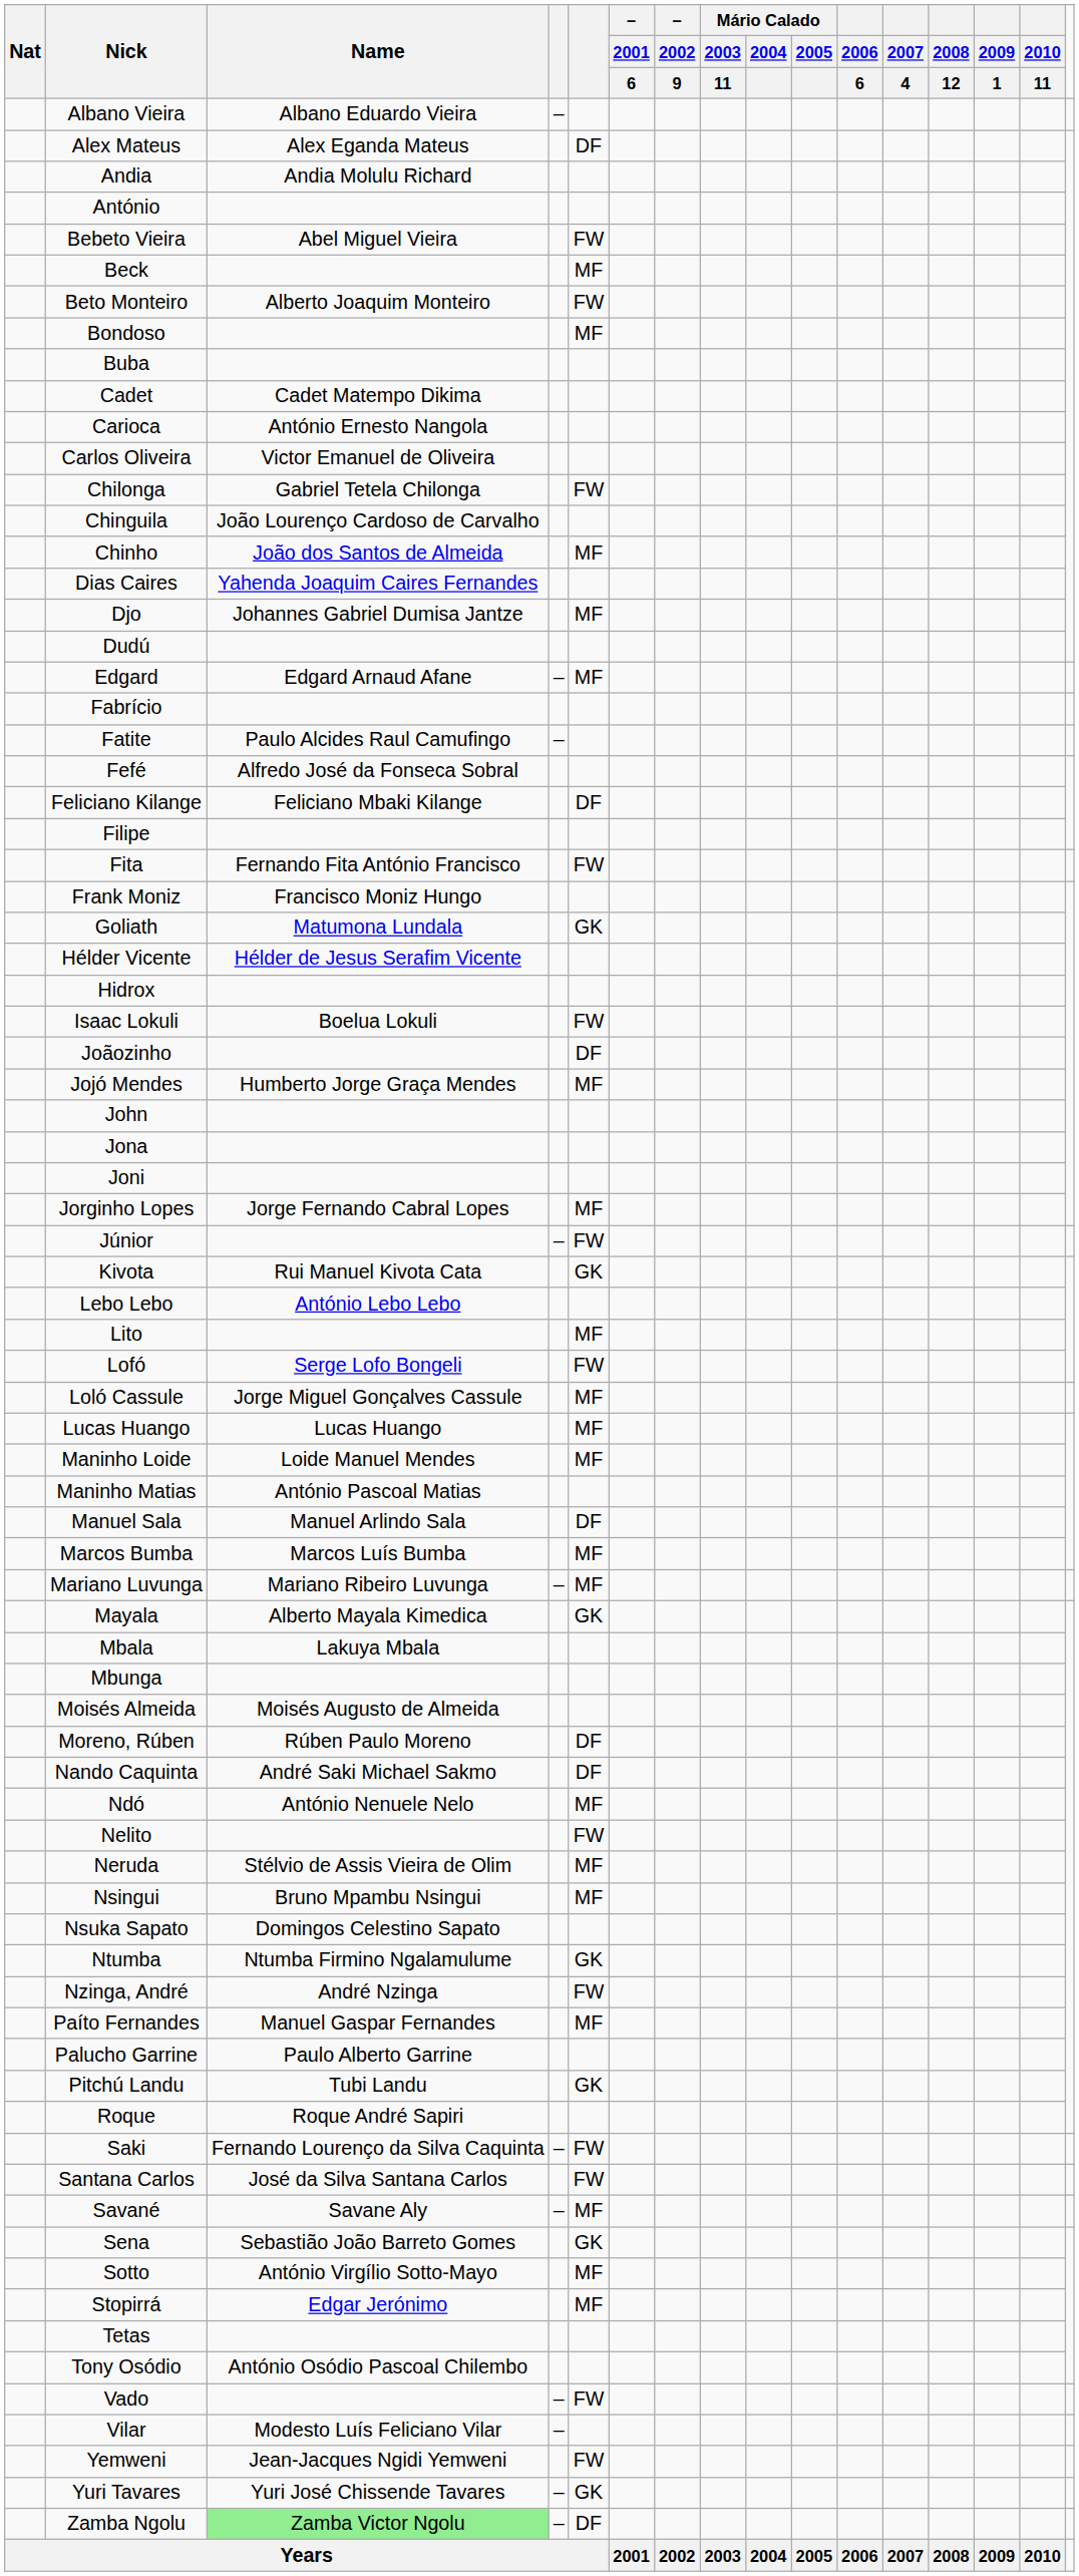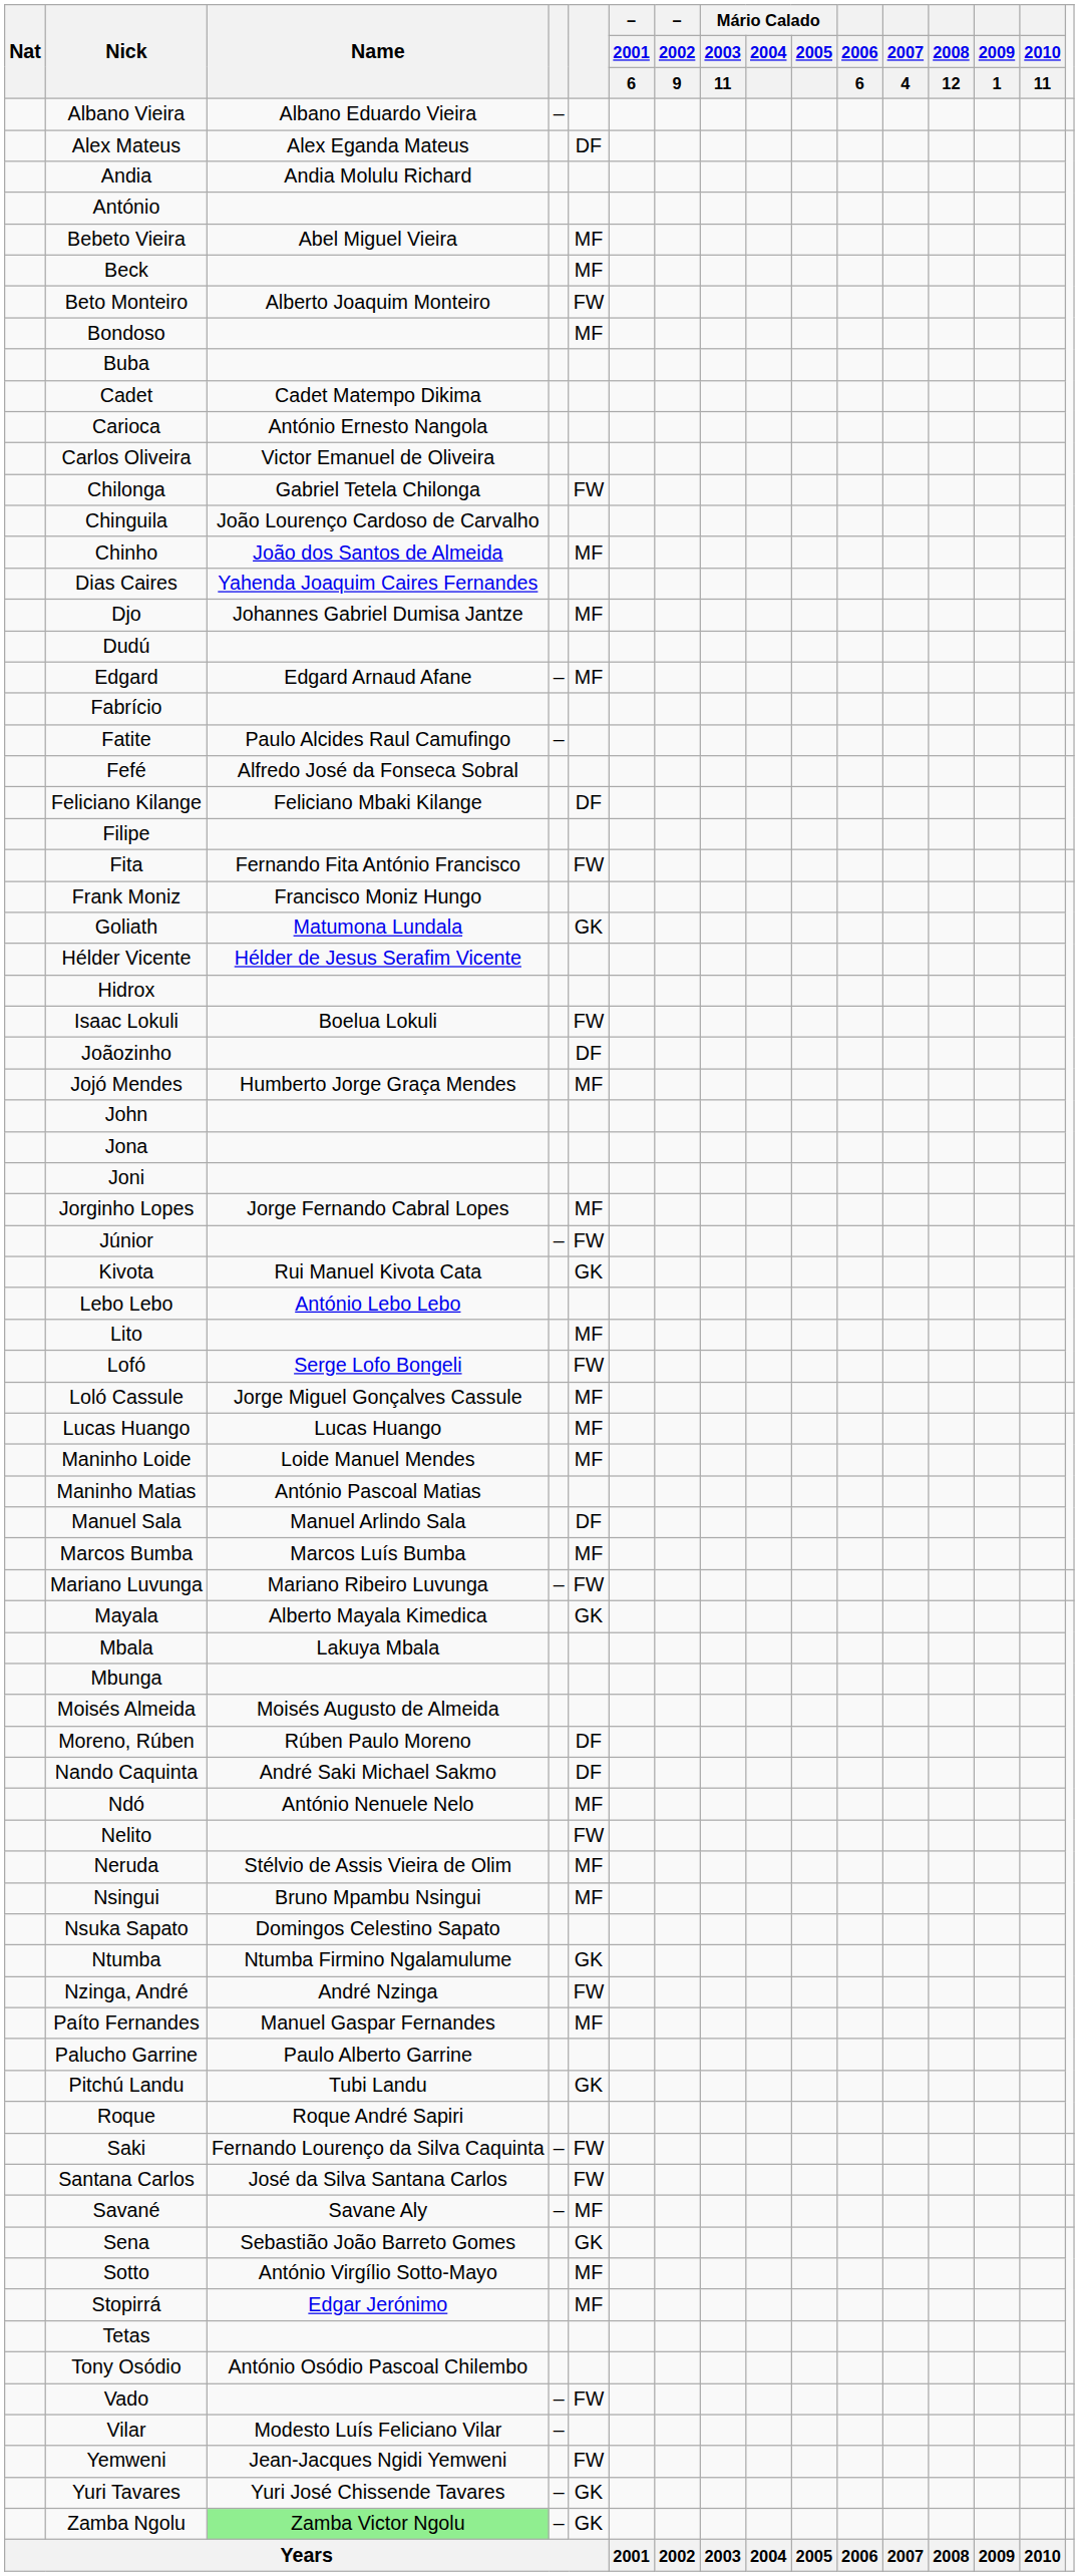Bebeto Vieira | column 5: FW -> MF
Mariano Luvunga | column 5: MF -> FW
Zamba Ngolu | column 5: DF -> GK
